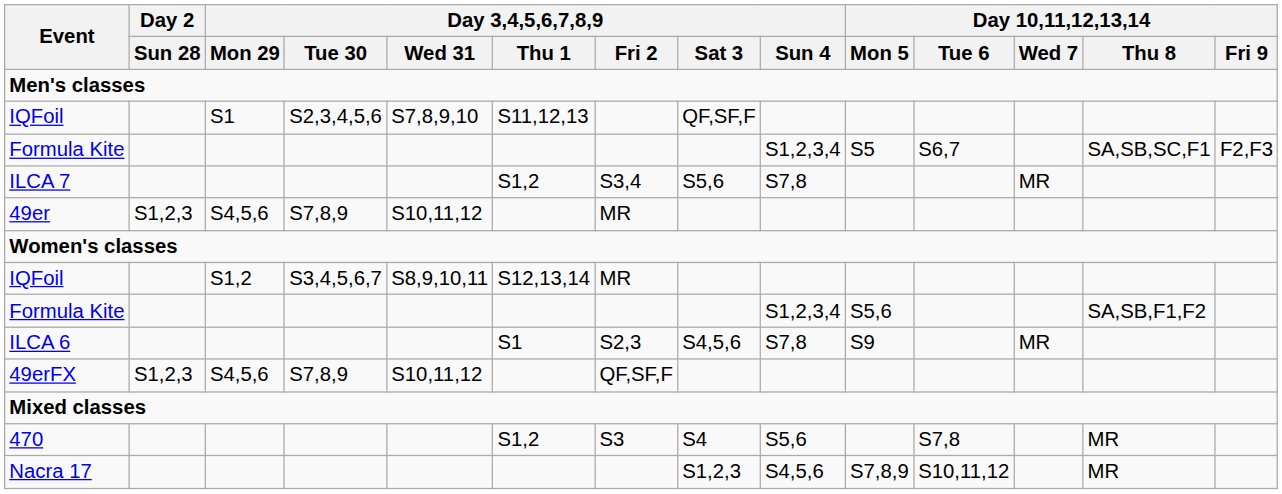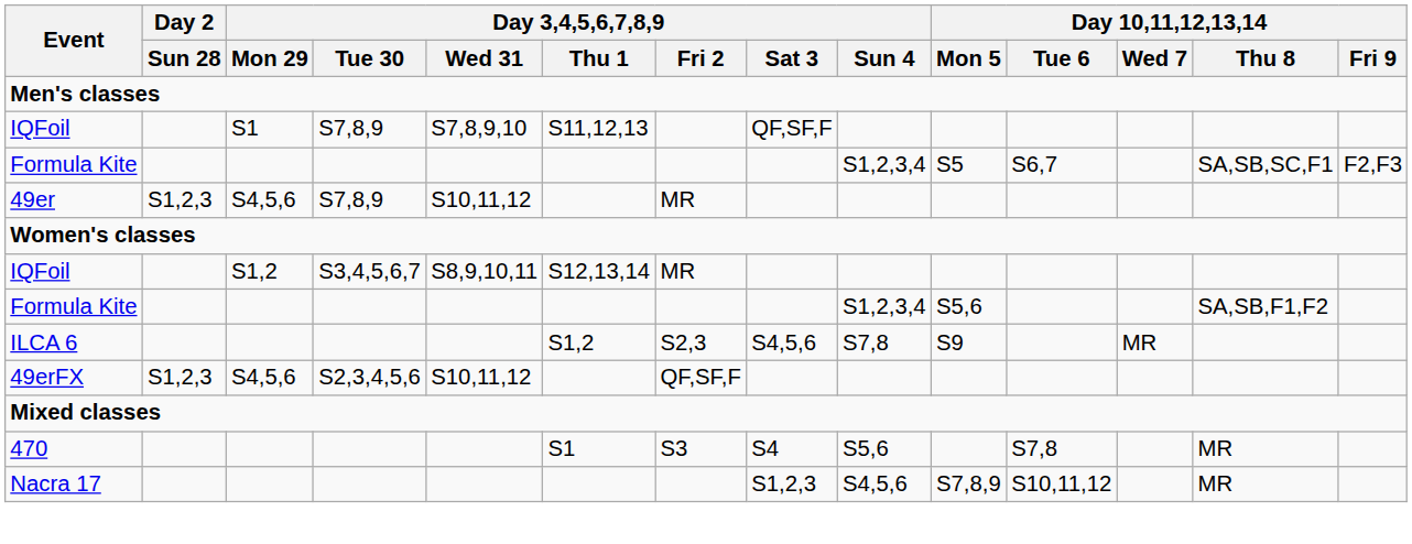IQFoil / S1 | Day 3,4,5,6,7,8,9 / Tue 30: S2,3,4,5,6 -> S7,8,9
- row: ILCA 7 | S1,2 | S3,4 | S5,6 | S7,8 | MR
ILCA 6 | Day 3,4,5,6,7,8,9 / Thu 1: S1 -> S1,2
49erFX | Day 3,4,5,6,7,8,9 / Tue 30: S7,8,9 -> S2,3,4,5,6
470 | Day 3,4,5,6,7,8,9 / Thu 1: S1,2 -> S1
